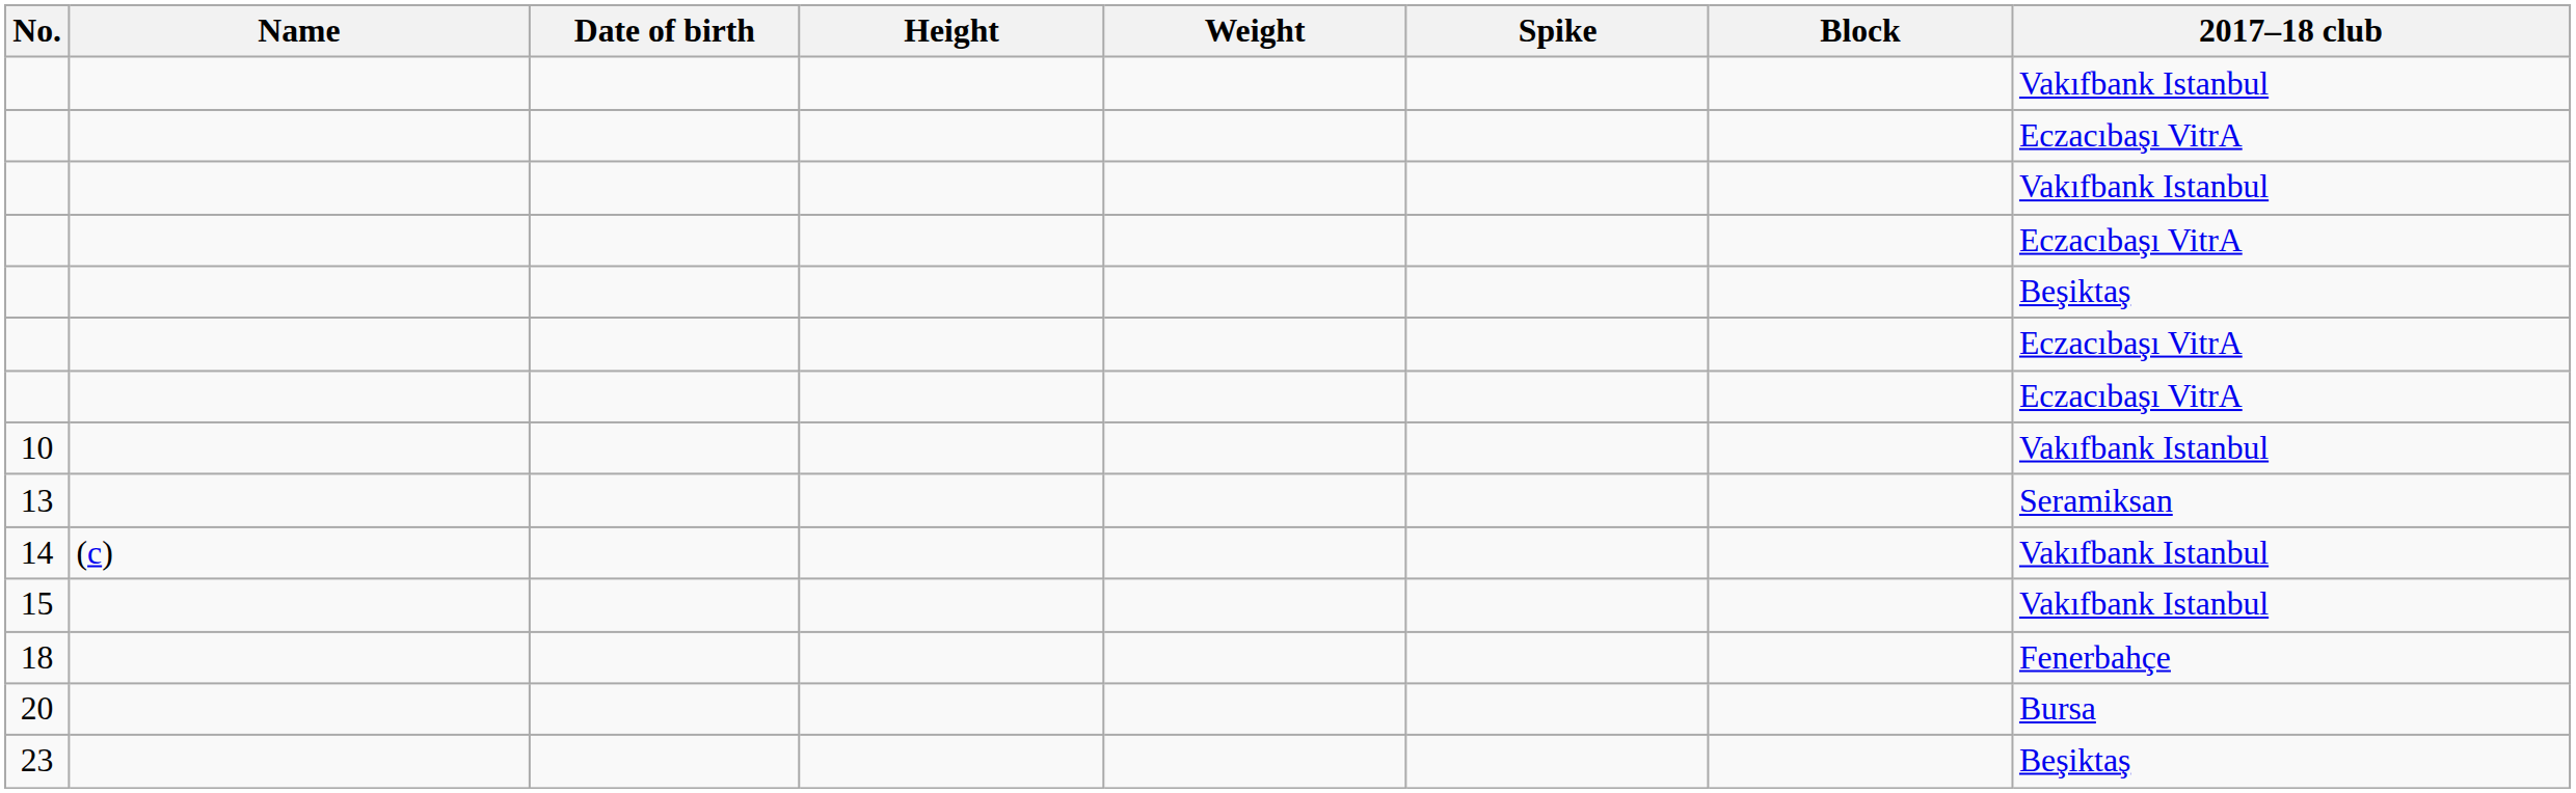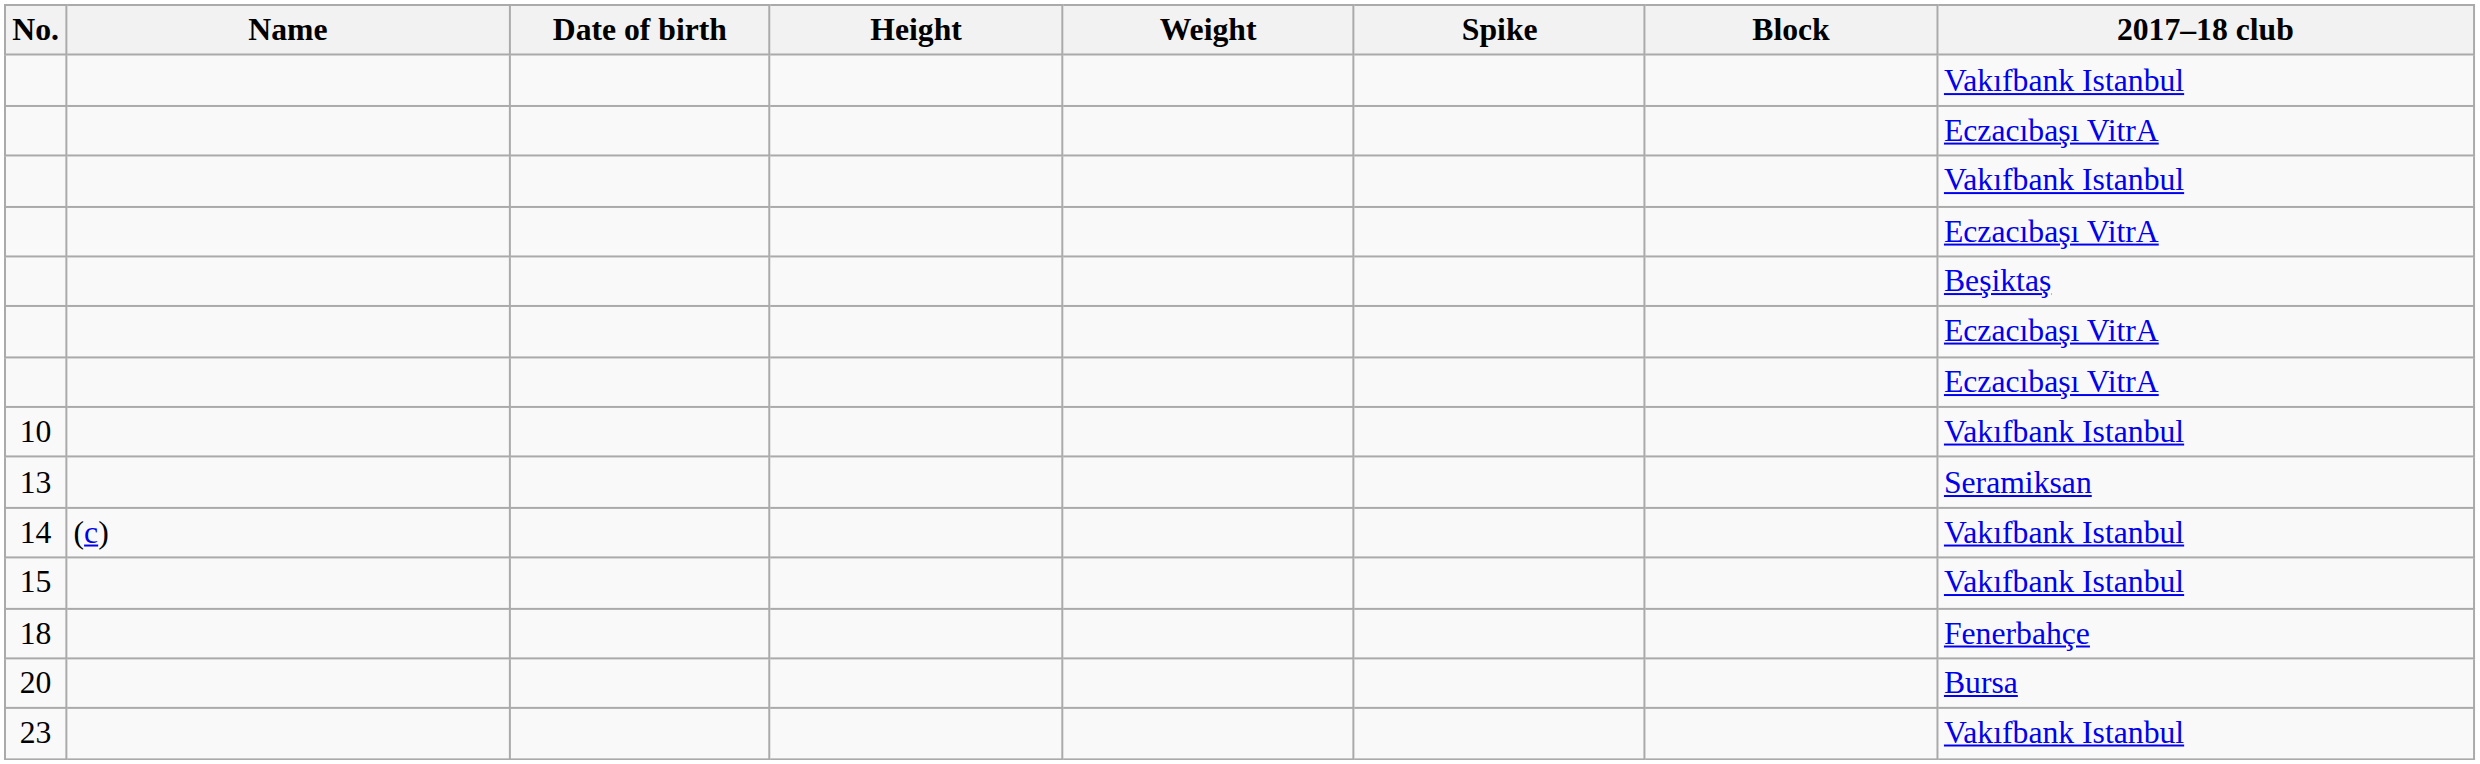23 | 2017–18 club: Beşiktaş -> Vakıfbank Istanbul
